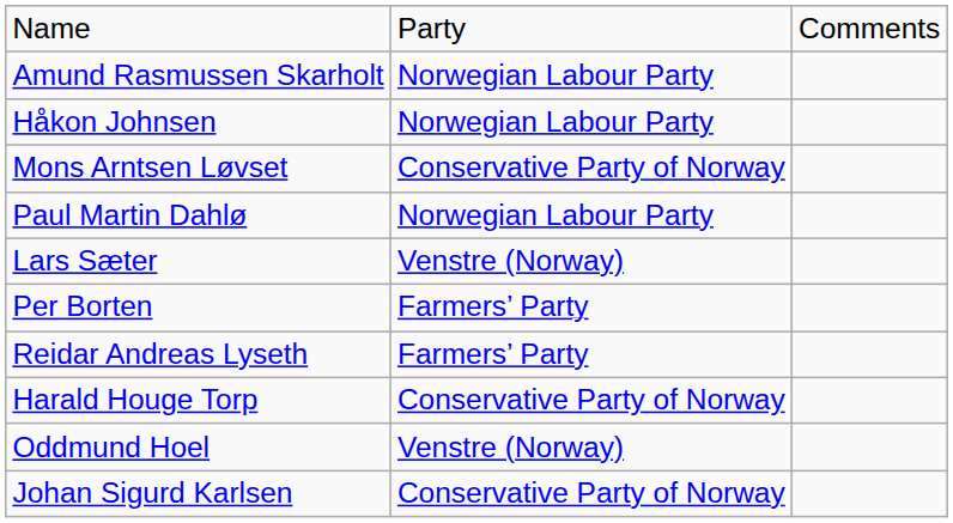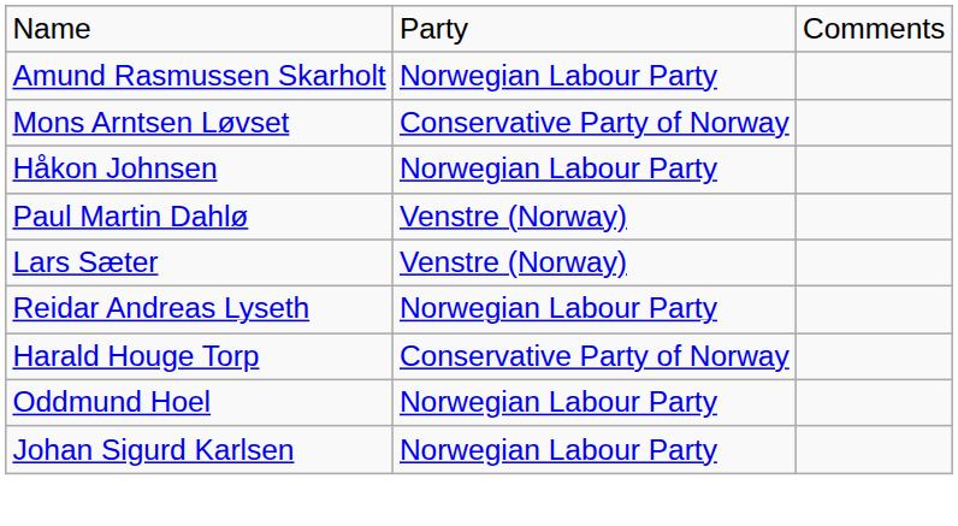rows swapped: Håkon Johnsen <-> Mons Arntsen Løvset
Paul Martin Dahlø | column 2: Norwegian Labour Party -> Venstre (Norway)
- row: Per Borten | Farmers’ Party
Reidar Andreas Lyseth | column 2: Farmers’ Party -> Norwegian Labour Party
Oddmund Hoel | column 2: Venstre (Norway) -> Norwegian Labour Party
Johan Sigurd Karlsen | column 2: Conservative Party of Norway -> Norwegian Labour Party
